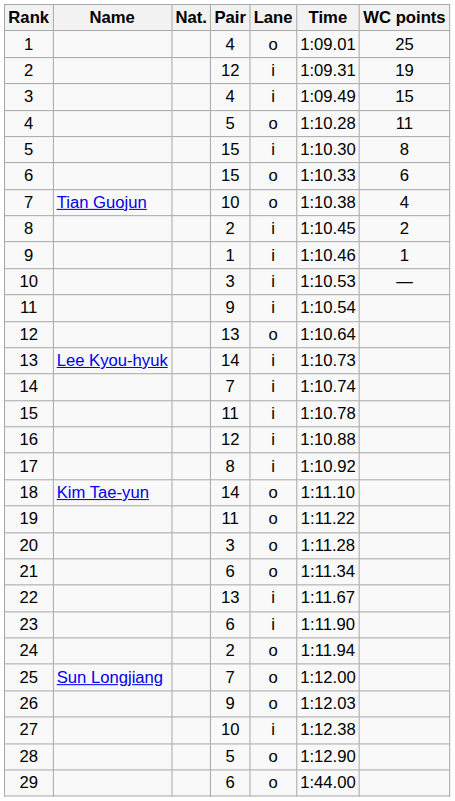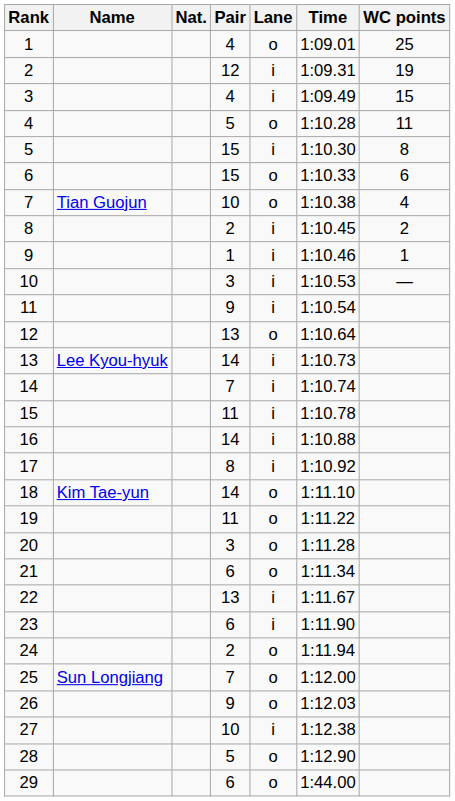16 | Pair: 12 -> 14
